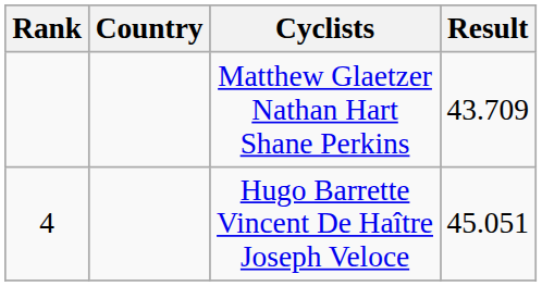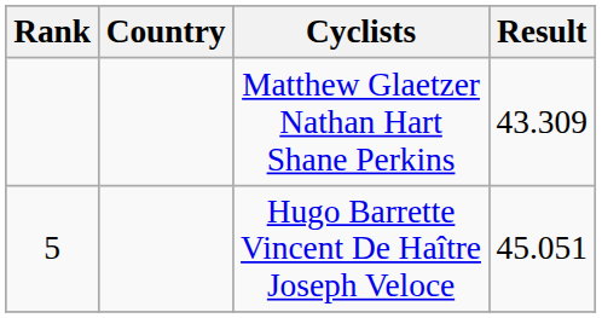Matthew Glaetzer Nathan Hart Shane Perkins | Result: 43.709 -> 43.309
Hugo Barrette Vincent De Haître Joseph Veloce | Rank: 4 -> 5
